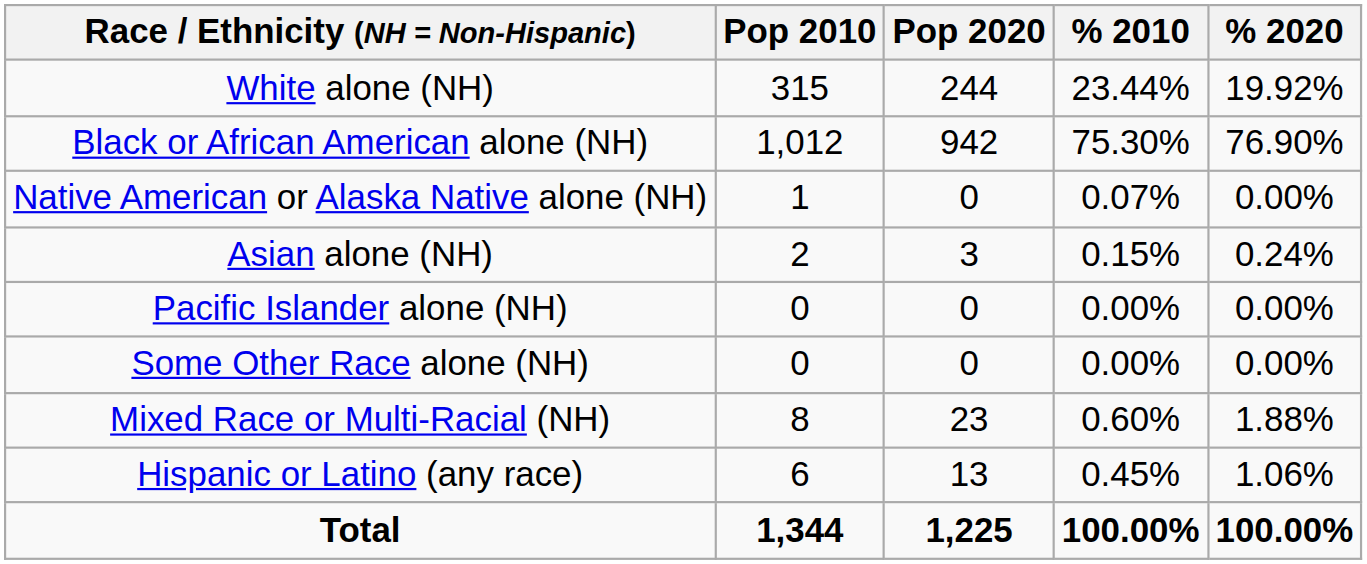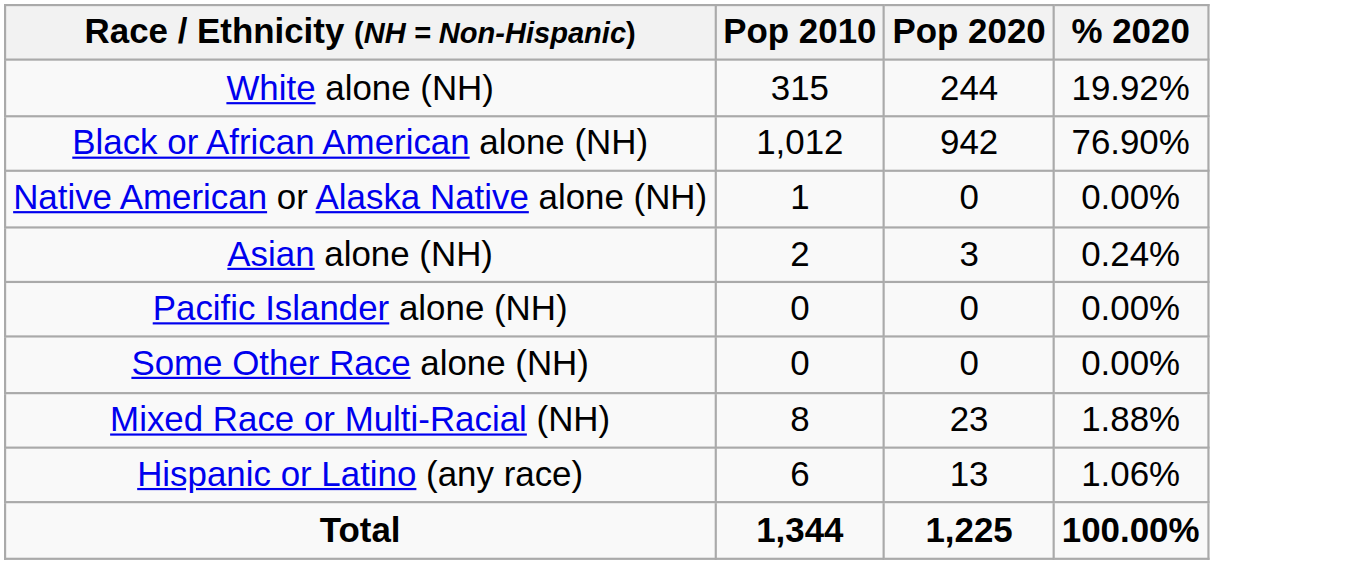- column: % 2010 | 23.44% | 75.30% | 0.07% | 0.15% | 0.00% | 0.00% | 0.60% | 0.45% | 100.00%
